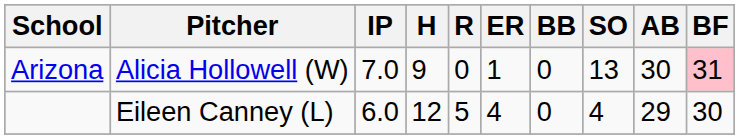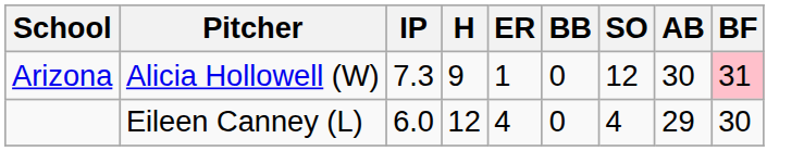- column: R | 0 | 5
Arizona | IP: 7.0 -> 7.3
Arizona | SO: 13 -> 12
